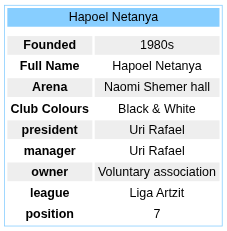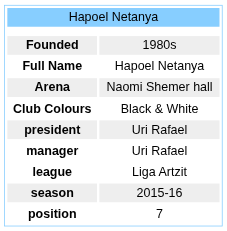- row: owner | Voluntary association
+ row: season | 2015-16
